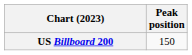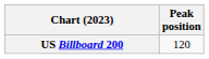US Billboard 200 | Peak position: 150 -> 120
